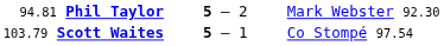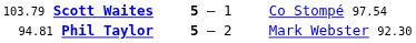rows swapped: 103.79 Scott Waites <-> 94.81 Phil Taylor
